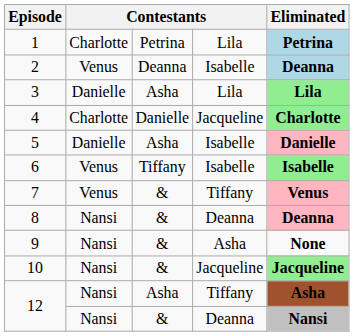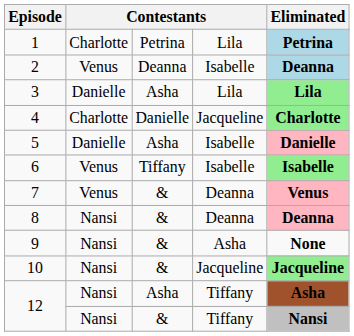7 | column 4: Tiffany -> Deanna
12 / & | column 4: Deanna -> Tiffany
